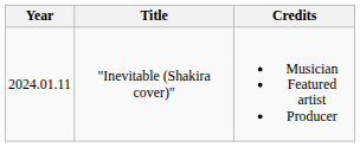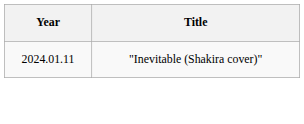- column: Credits | Musician Featured artist Producer
